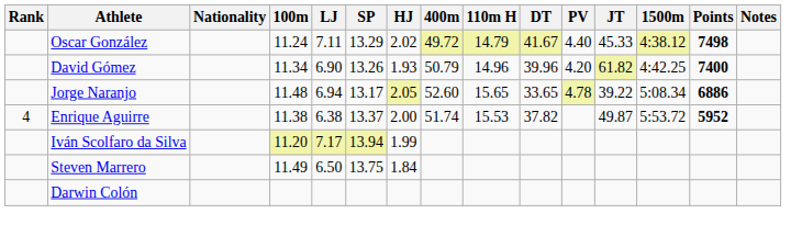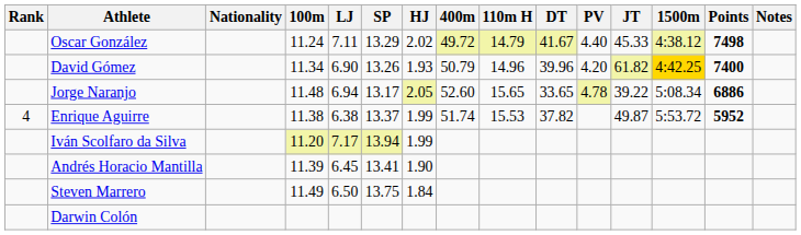David Gómez | 1500m: no background -> gold background
Enrique Aguirre | HJ: 2.00 -> 1.99
+ row: Andrés Horacio Mantilla | 11.39 | 6.45 | 13.41 | 1.90
